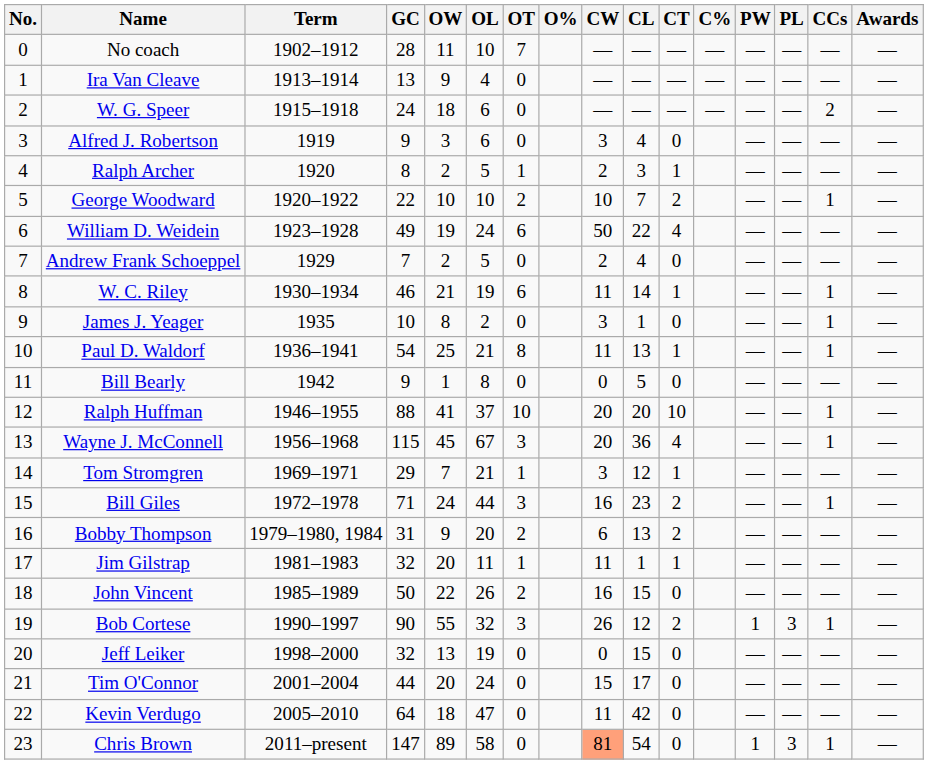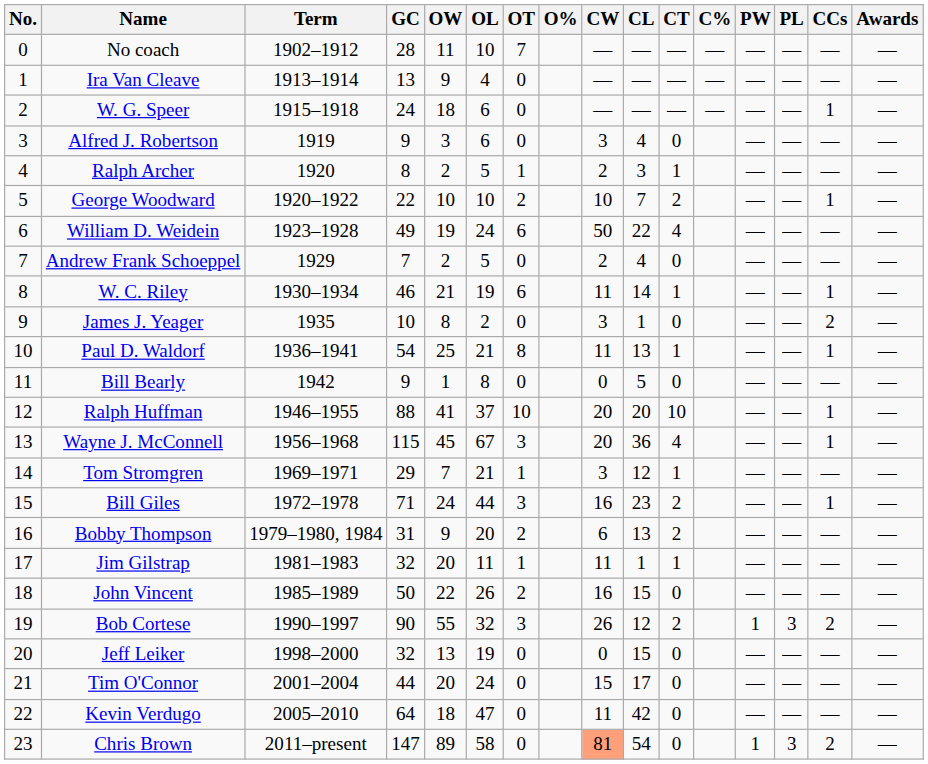W. G. Speer | CCs: 2 -> 1
James J. Yeager | CCs: 1 -> 2
Bob Cortese | CCs: 1 -> 2
Chris Brown | CCs: 1 -> 2
